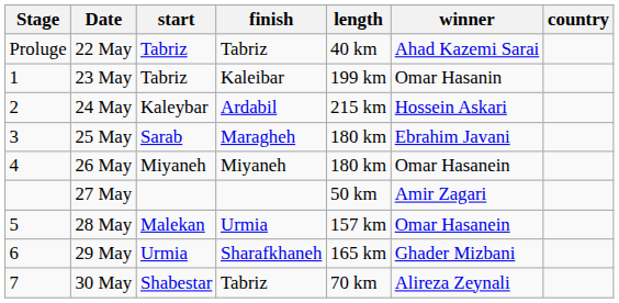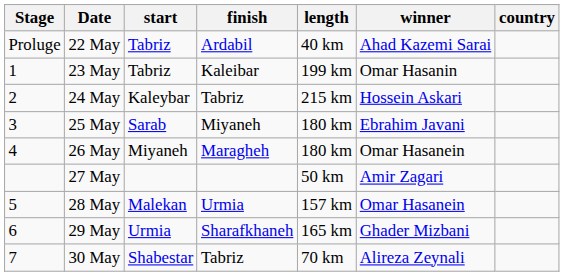22 May | finish: Tabriz -> Ardabil
24 May | finish: Ardabil -> Tabriz
25 May | finish: Maragheh -> Miyaneh
26 May | finish: Miyaneh -> Maragheh
